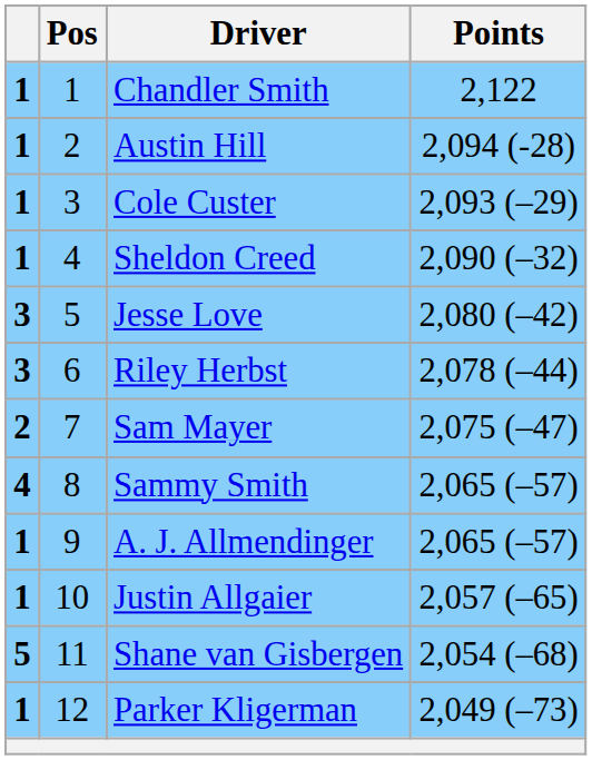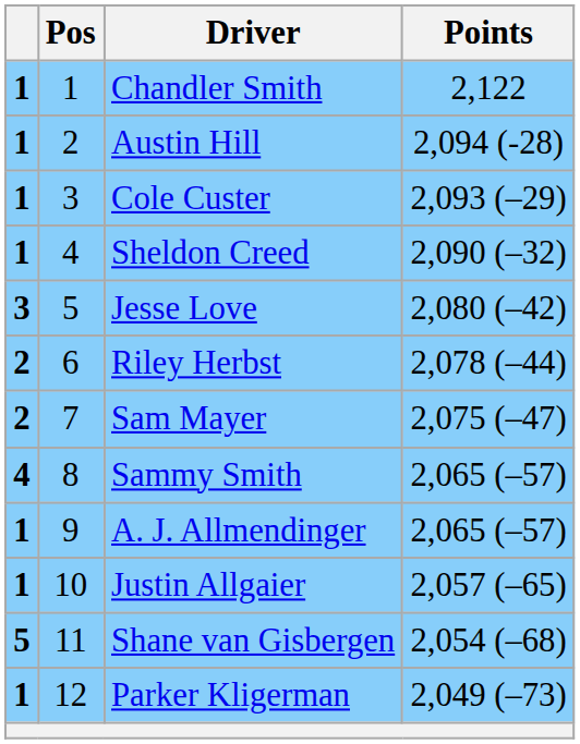Riley Herbst | column 1: 3 -> 2
